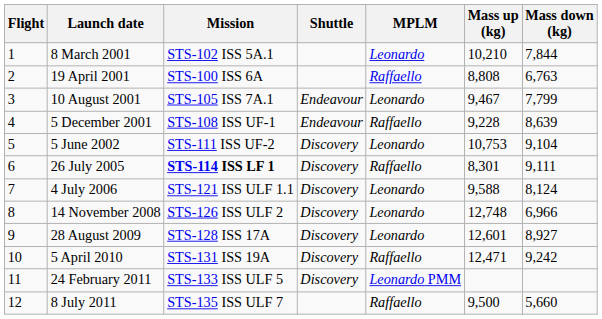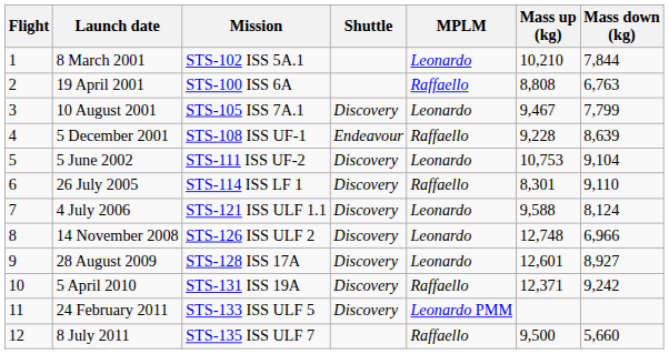10 August 2001 | Shuttle: Endeavour -> Discovery
26 July 2005 | Mission: bold -> normal
26 July 2005 | Mass down (kg): 9,111 -> 9,110
5 April 2010 | Mass up (kg): 12,471 -> 12,371
